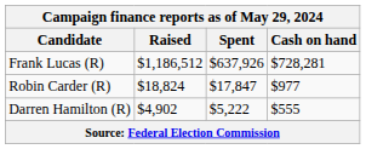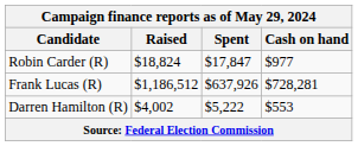rows swapped: Robin Carder (R) <-> Frank Lucas (R)
Darren Hamilton (R) | Raised: $4,902 -> $4,002
Darren Hamilton (R) | Cash on hand: $555 -> $553
